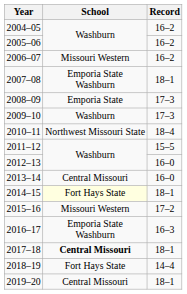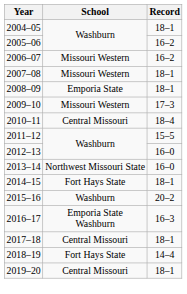2004–05 | Record: 16–2 -> 18–1
2007–08 | School: Emporia State Washburn -> Missouri Western
2008–09 | Record: 17–3 -> 18–1
2009–10 | School: Washburn -> Missouri Western
2010–11 | School: Northwest Missouri State -> Central Missouri
2013–14 | School: Central Missouri -> Northwest Missouri State
2014–15 | School: lightyellow background -> no background
2015–16 | School: Missouri Western -> Washburn
2015–16 | Record: 17–2 -> 20–2
2017–18 | School: bold -> normal
